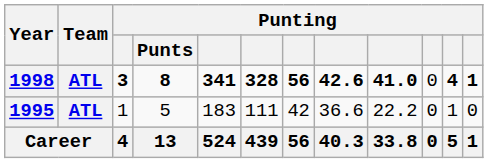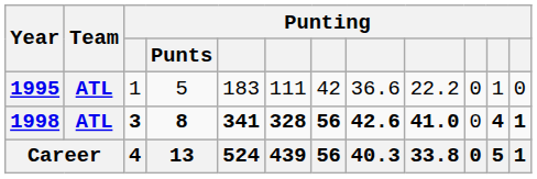rows swapped: 1995 <-> 1998
